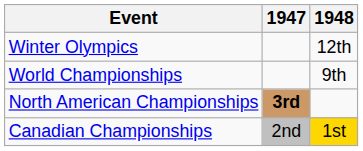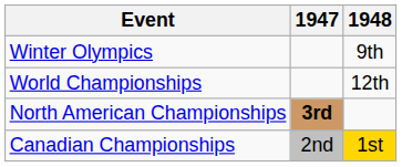Winter Olympics | 1948: 12th -> 9th
World Championships | 1948: 9th -> 12th
